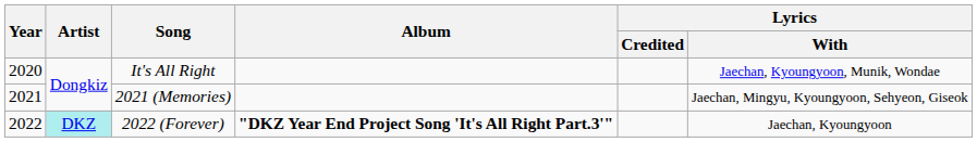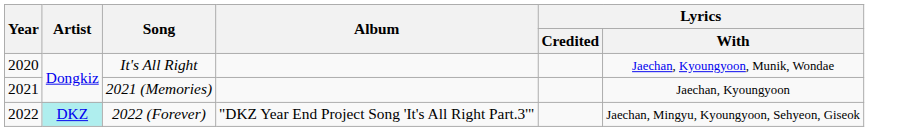2021 (Memories) | Lyrics / With: Jaechan, Mingyu, Kyoungyoon, Sehyeon, Giseok -> Jaechan, Kyoungyoon
2022 (Forever) | Album: bold -> normal
2022 (Forever) | Lyrics / With: Jaechan, Kyoungyoon -> Jaechan, Mingyu, Kyoungyoon, Sehyeon, Giseok
